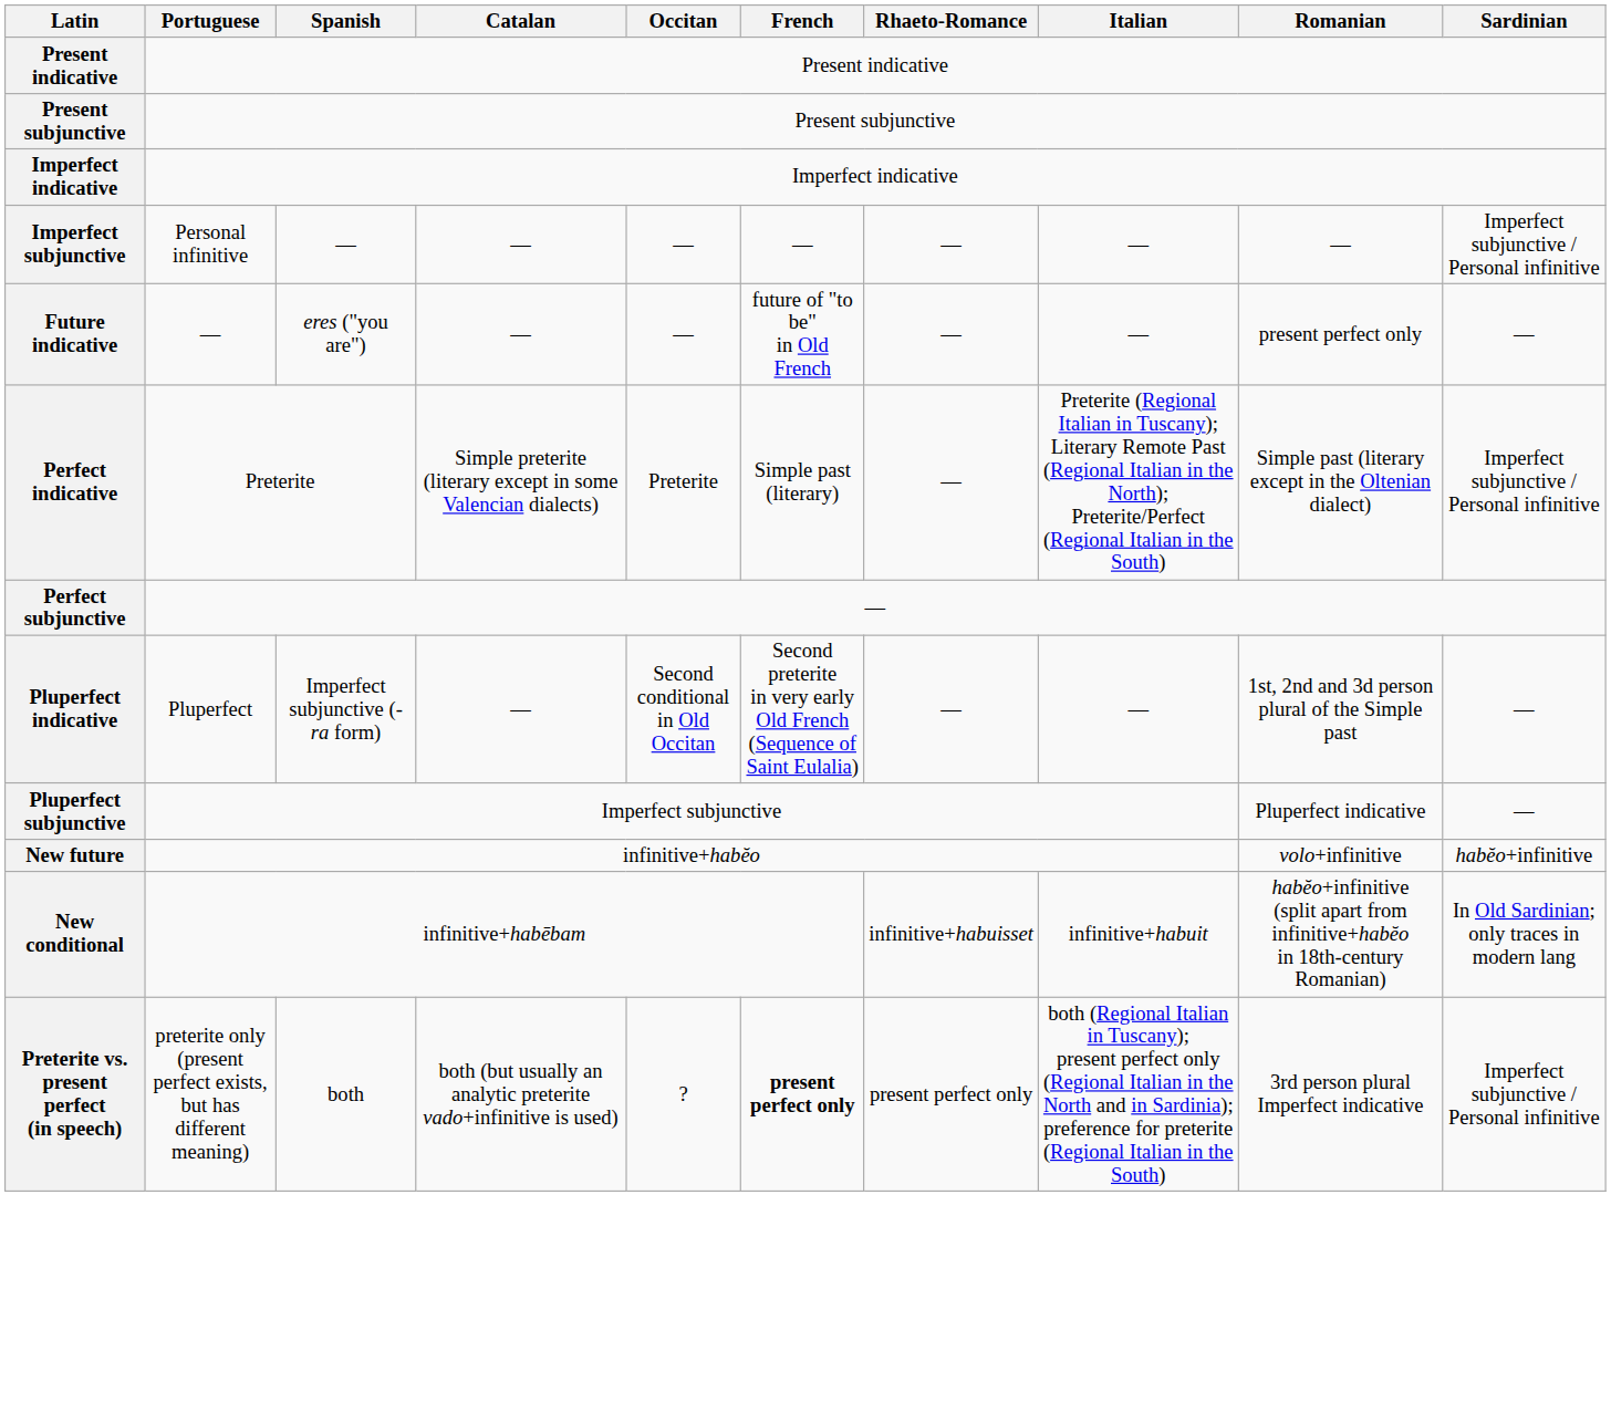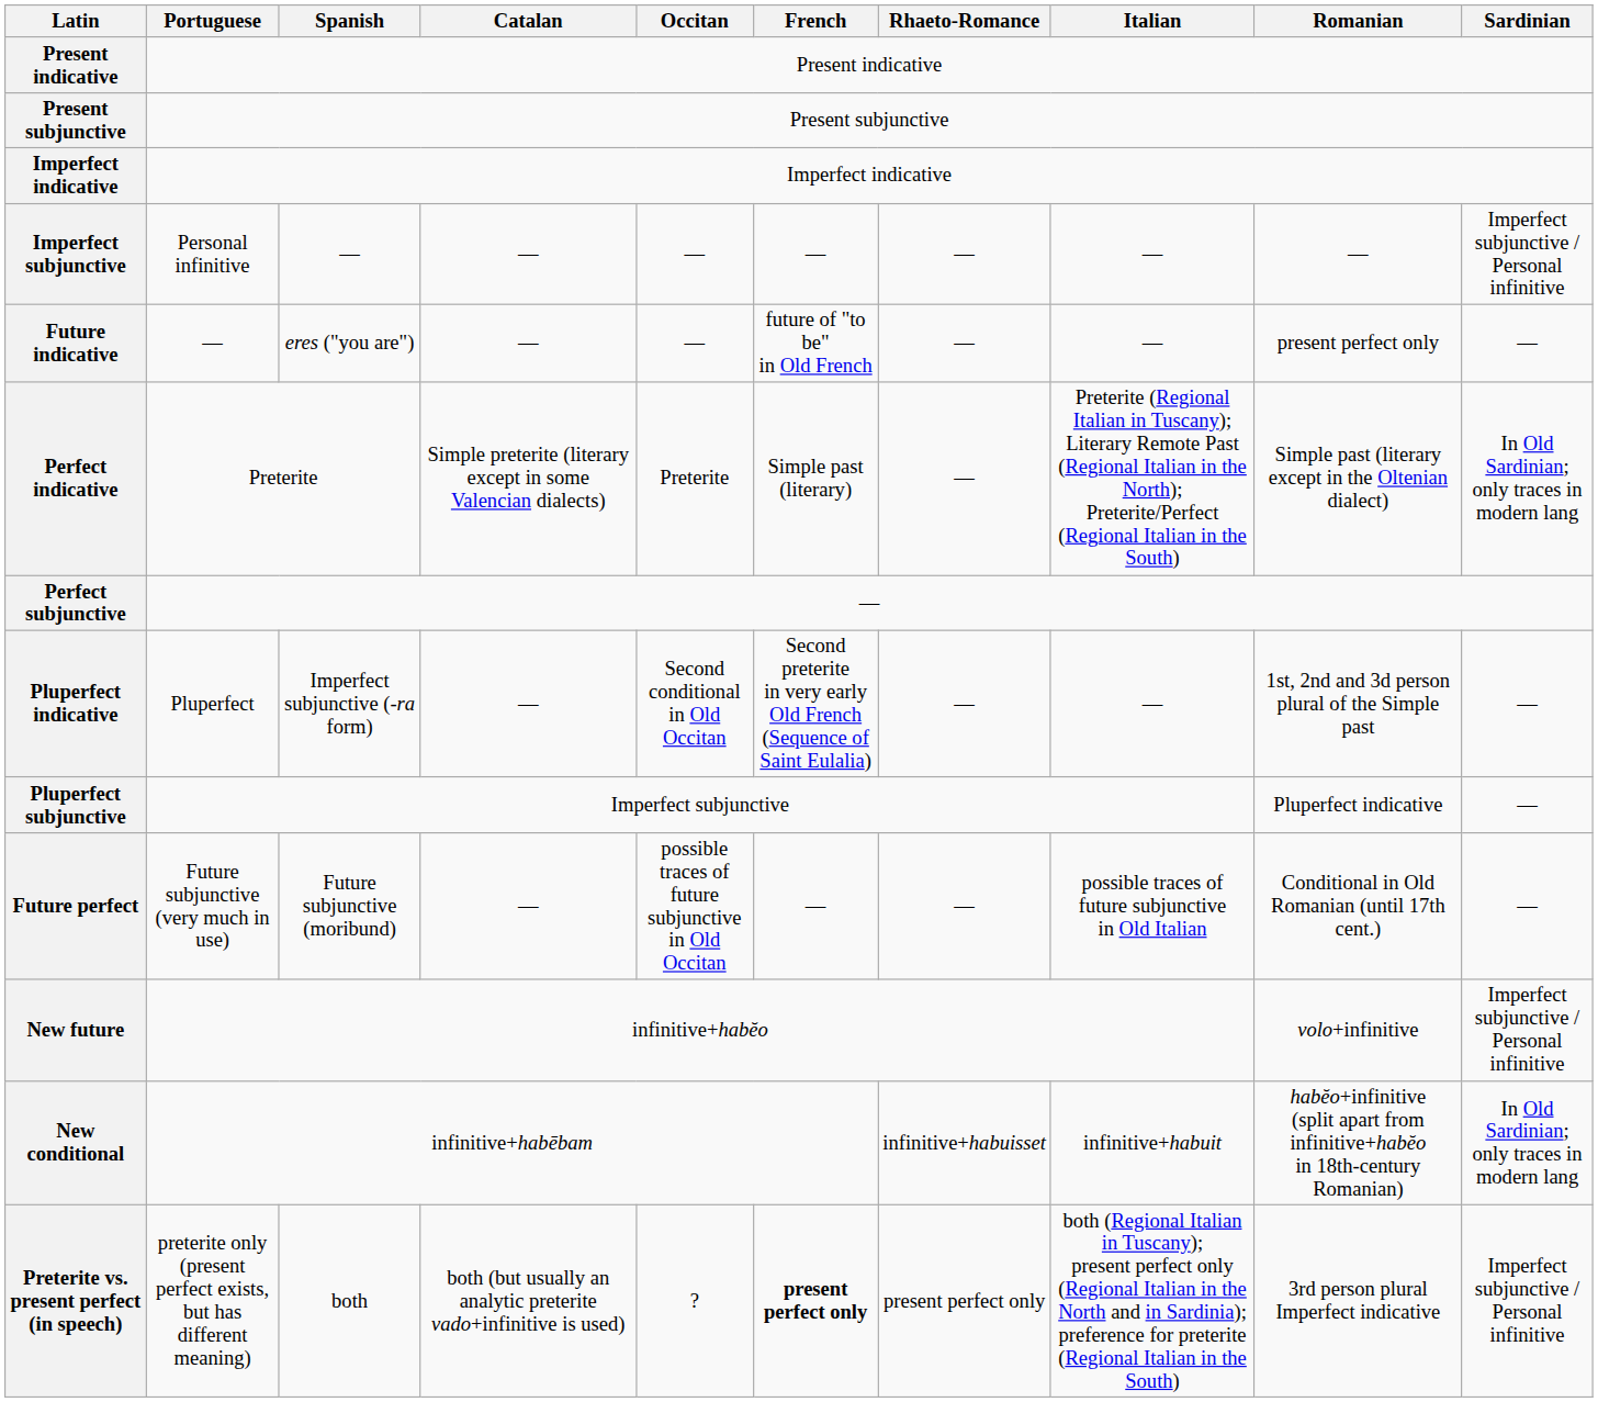Perfect indicative | Sardinian: Imperfect subjunctive / Personal infinitive -> In Old Sardinian; only traces in modern lang
+ row: Future perfect | Future subjunctive (very much in use) | Future subjunctive (moribund) | — | possible traces of future subjunctive in Old Occitan | — | — | possible traces of future subjunctive in Old Italian | Conditional in Old Romanian (until 17th cent.) | —
New future | Sardinian: habĕo+infinitive -> Imperfect subjunctive / Personal infinitive
